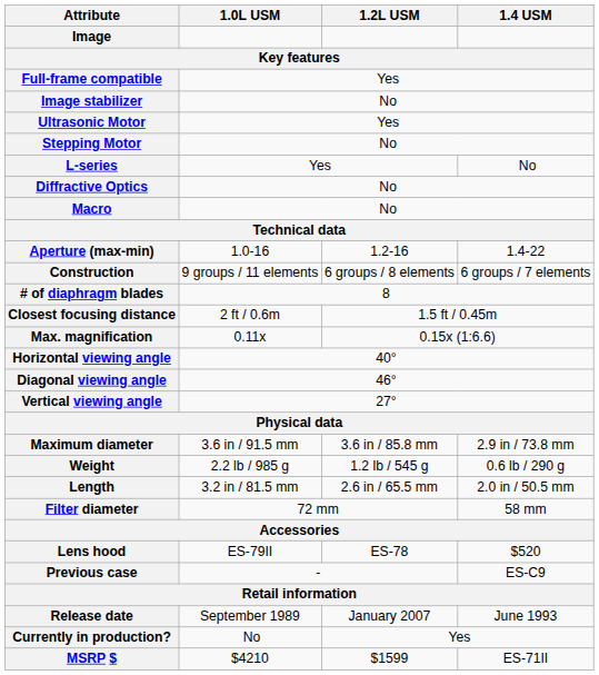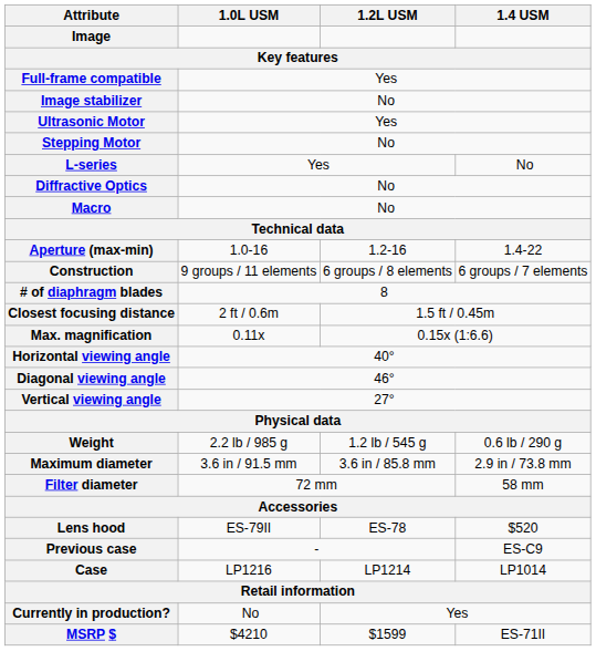rows swapped: Weight <-> Maximum diameter
- row: Length | 3.2 in / 81.5 mm | 2.6 in / 65.5 mm | 2.0 in / 50.5 mm
+ row: Case | LP1216 | LP1214 | LP1014
- row: Release date | September 1989 | January 2007 | June 1993
